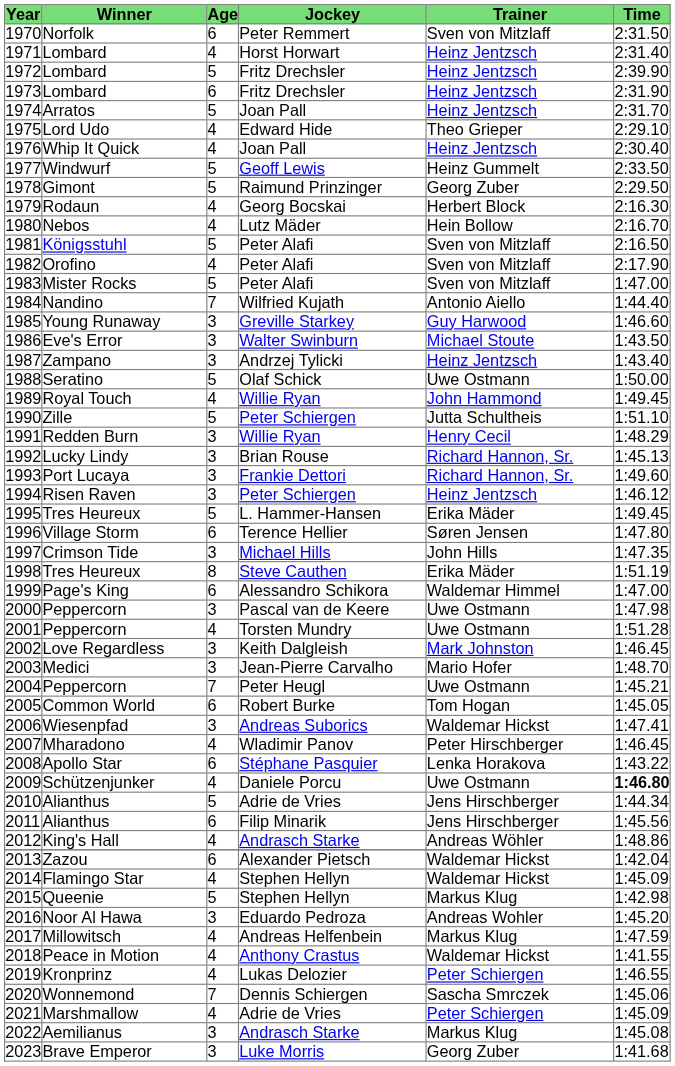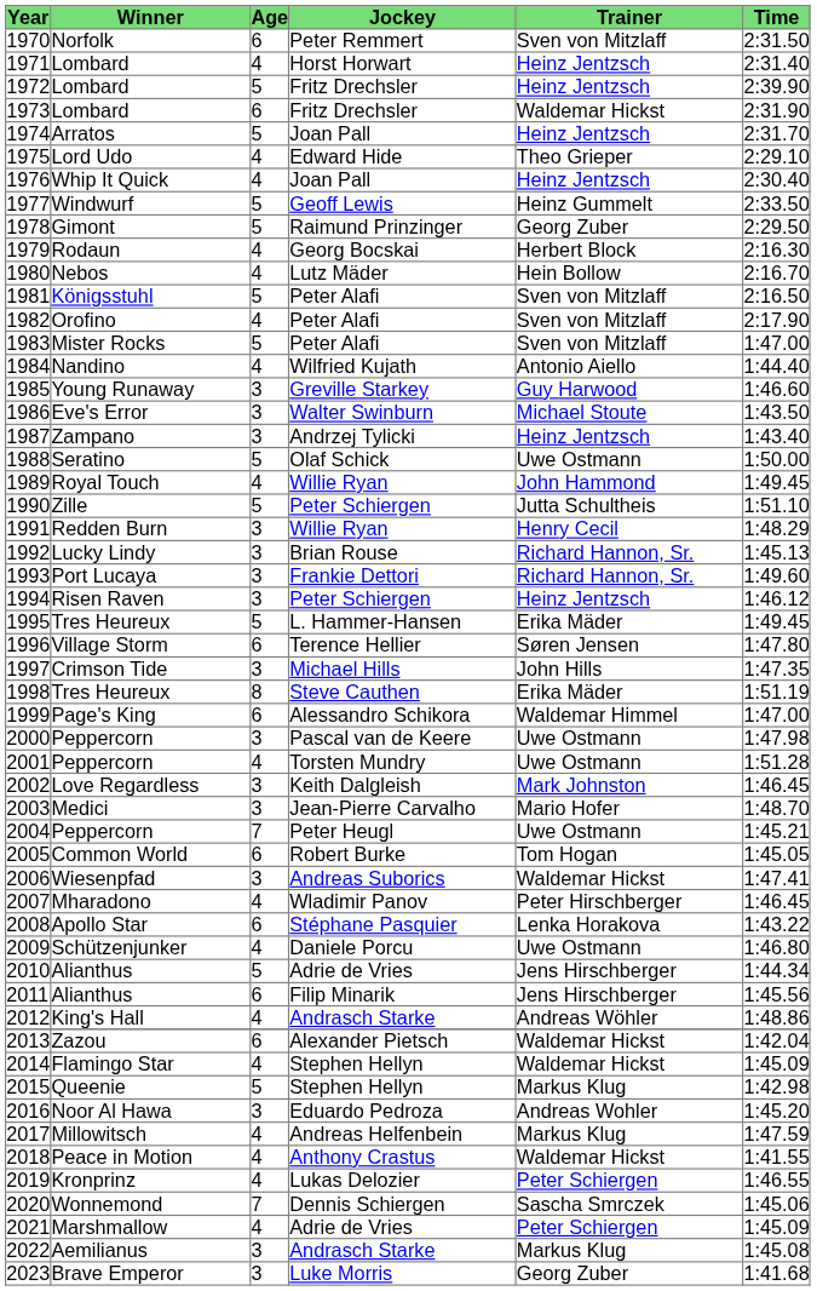1973 | Trainer: Heinz Jentzsch -> Waldemar Hickst
1984 | Age: 7 -> 4
2009 | Time: bold -> normal
